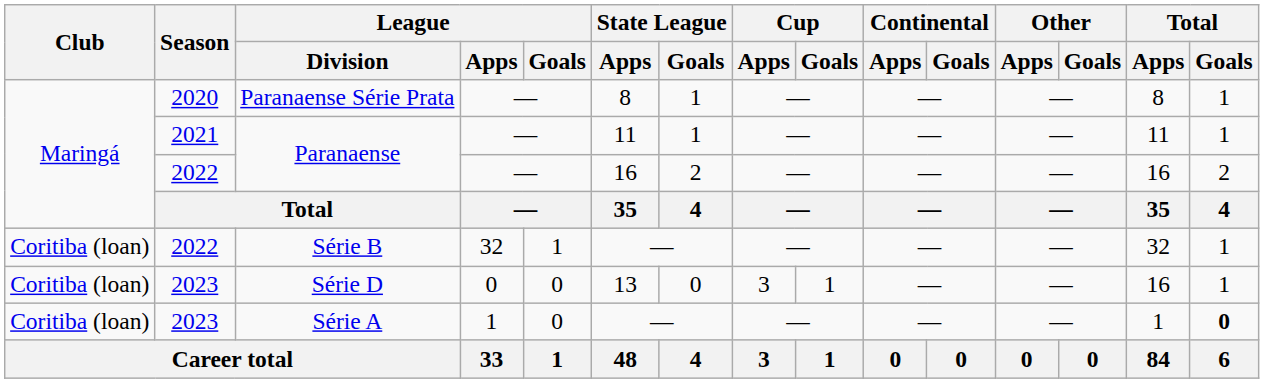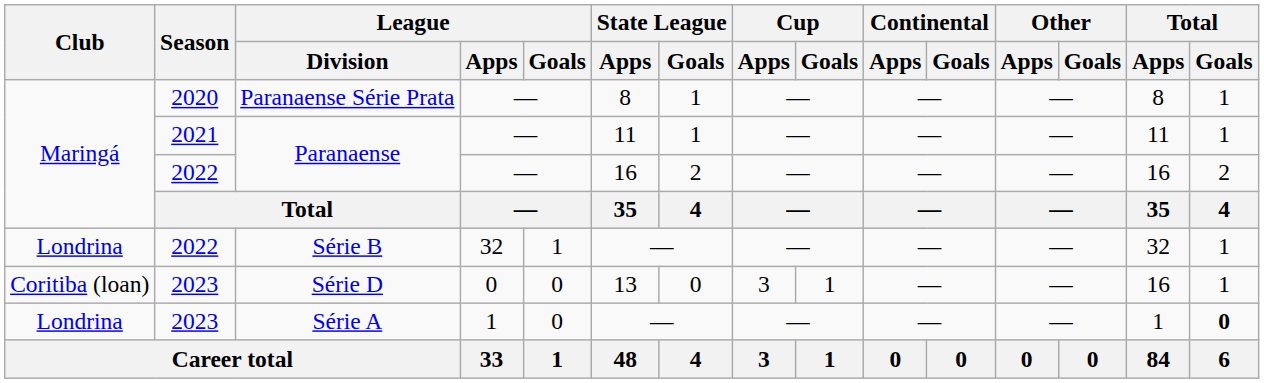Série B | Club: Coritiba (loan) -> Londrina
Série A | Club: Coritiba (loan) -> Londrina
